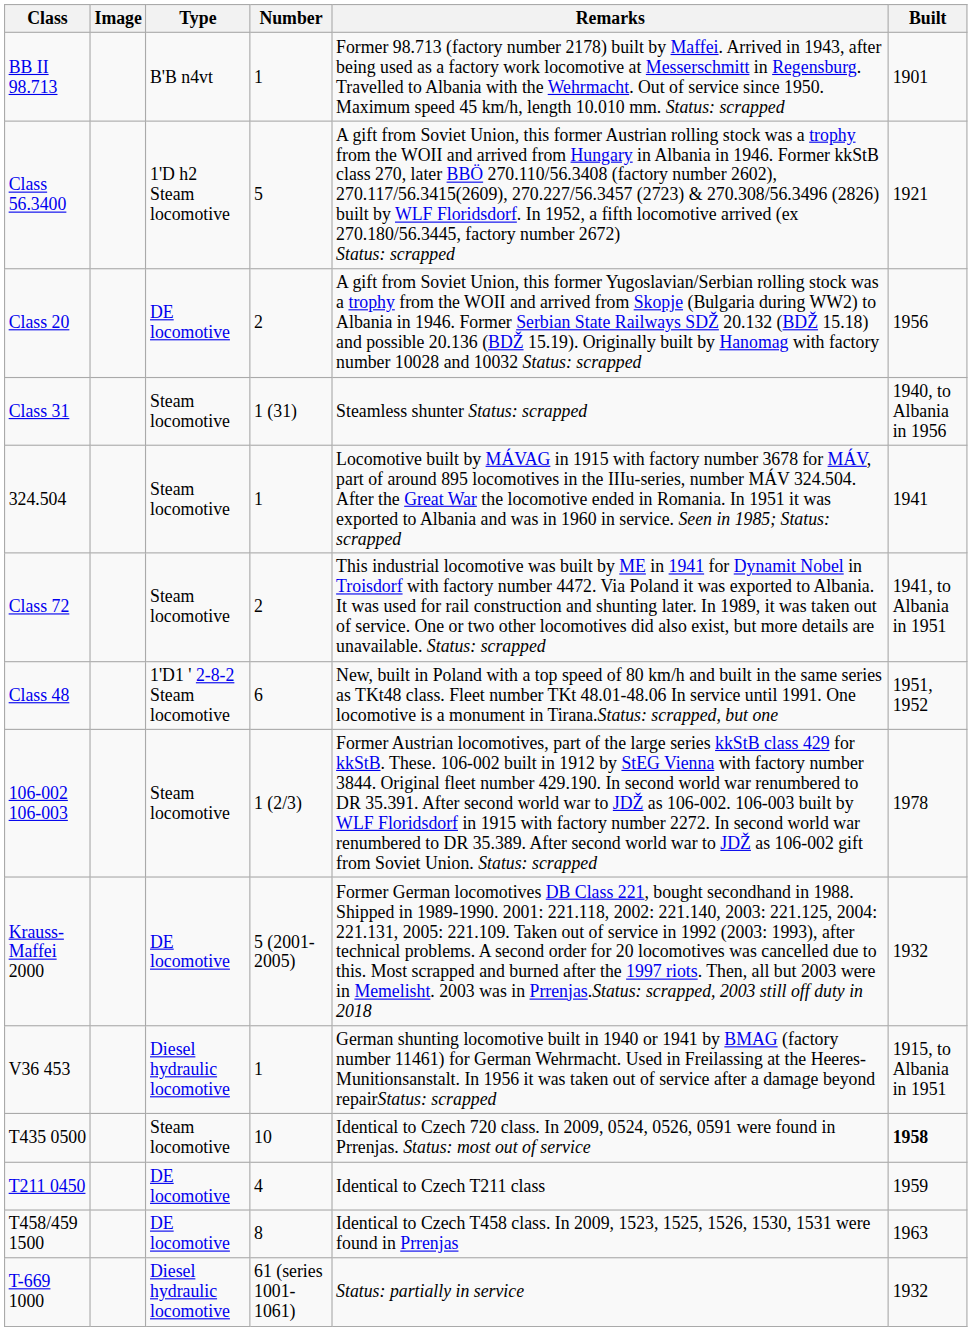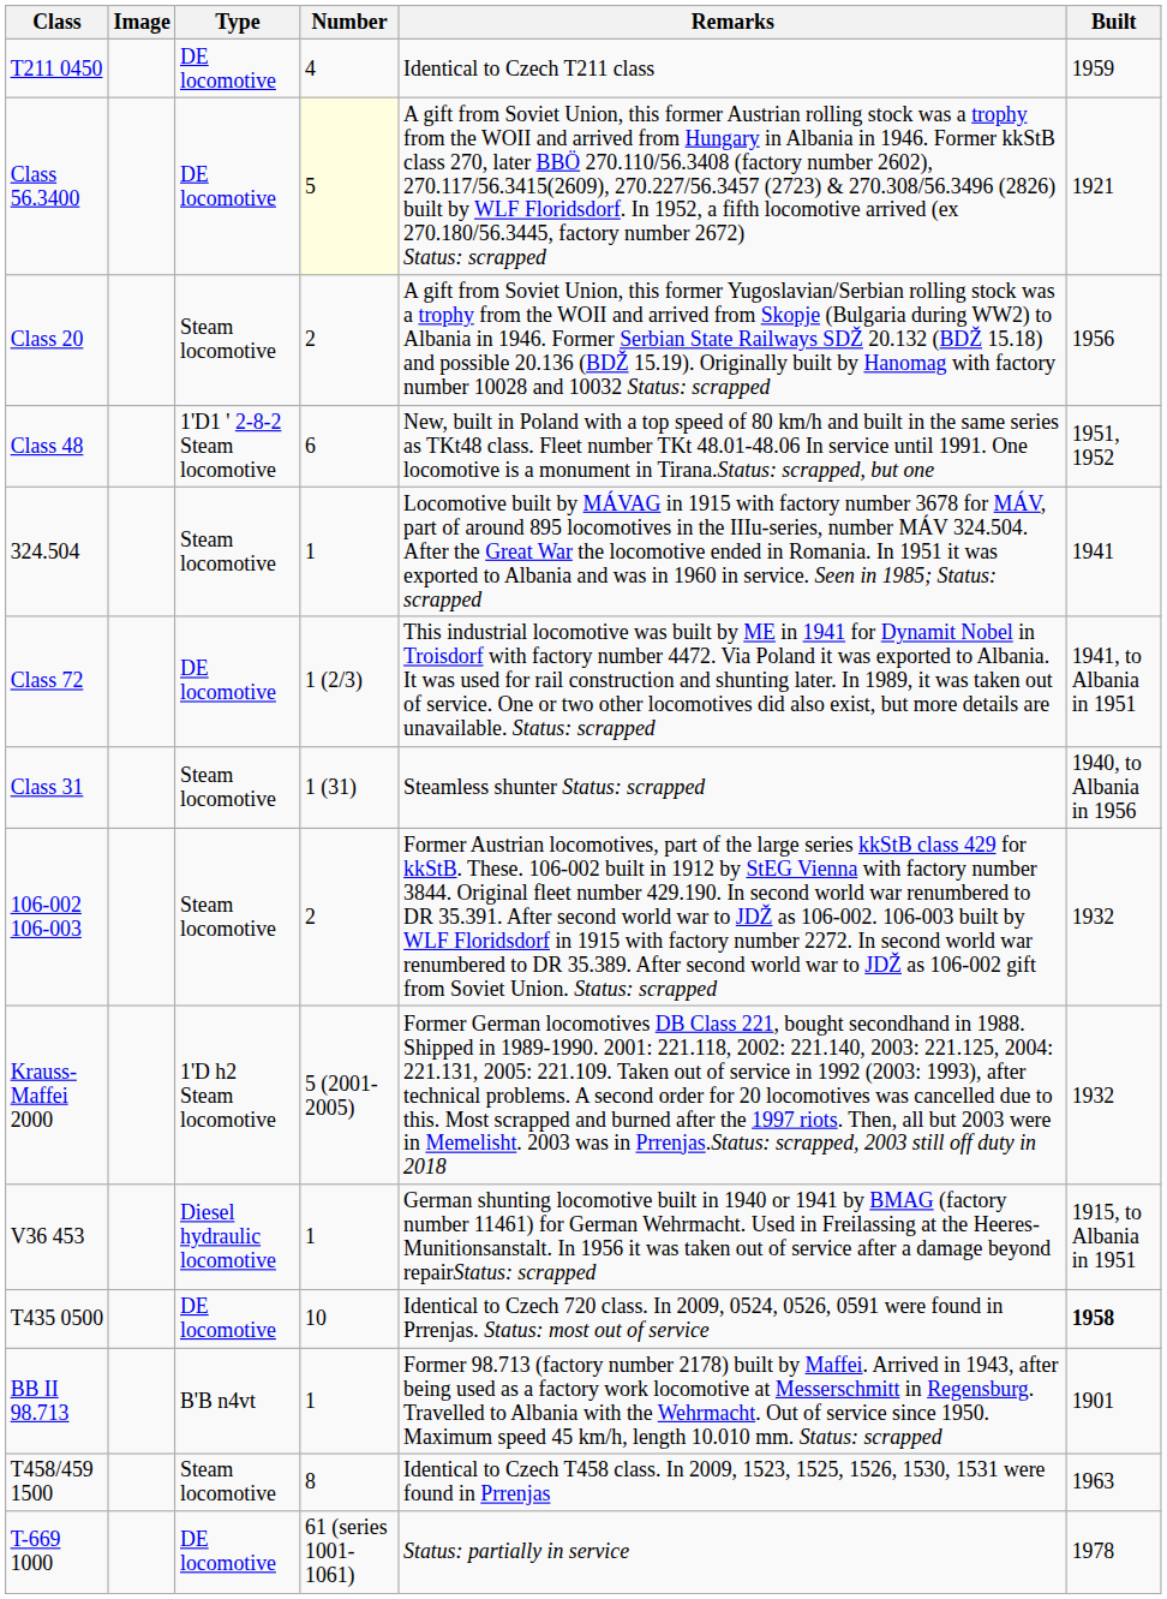rows swapped: BB II 98.713 <-> T211 0450
Class 56.3400 | Type: 1'D h2 Steam locomotive -> DE locomotive
Class 56.3400 | Number: no background -> lightyellow background
Class 20 | Type: DE locomotive -> Steam locomotive
rows swapped: Class 31 <-> Class 48
Class 72 | Type: Steam locomotive -> DE locomotive
Class 72 | Number: 2 -> 1 (2/3)
106-002 106-003 | Number: 1 (2/3) -> 2
106-002 106-003 | Built: 1978 -> 1932
Krauss-Maffei 2000 | Type: DE locomotive -> 1'D h2 Steam locomotive
T435 0500 | Type: Steam locomotive -> DE locomotive
T458/459 1500 | Type: DE locomotive -> Steam locomotive
T-669 1000 | Type: Diesel hydraulic locomotive -> DE locomotive
T-669 1000 | Built: 1932 -> 1978
